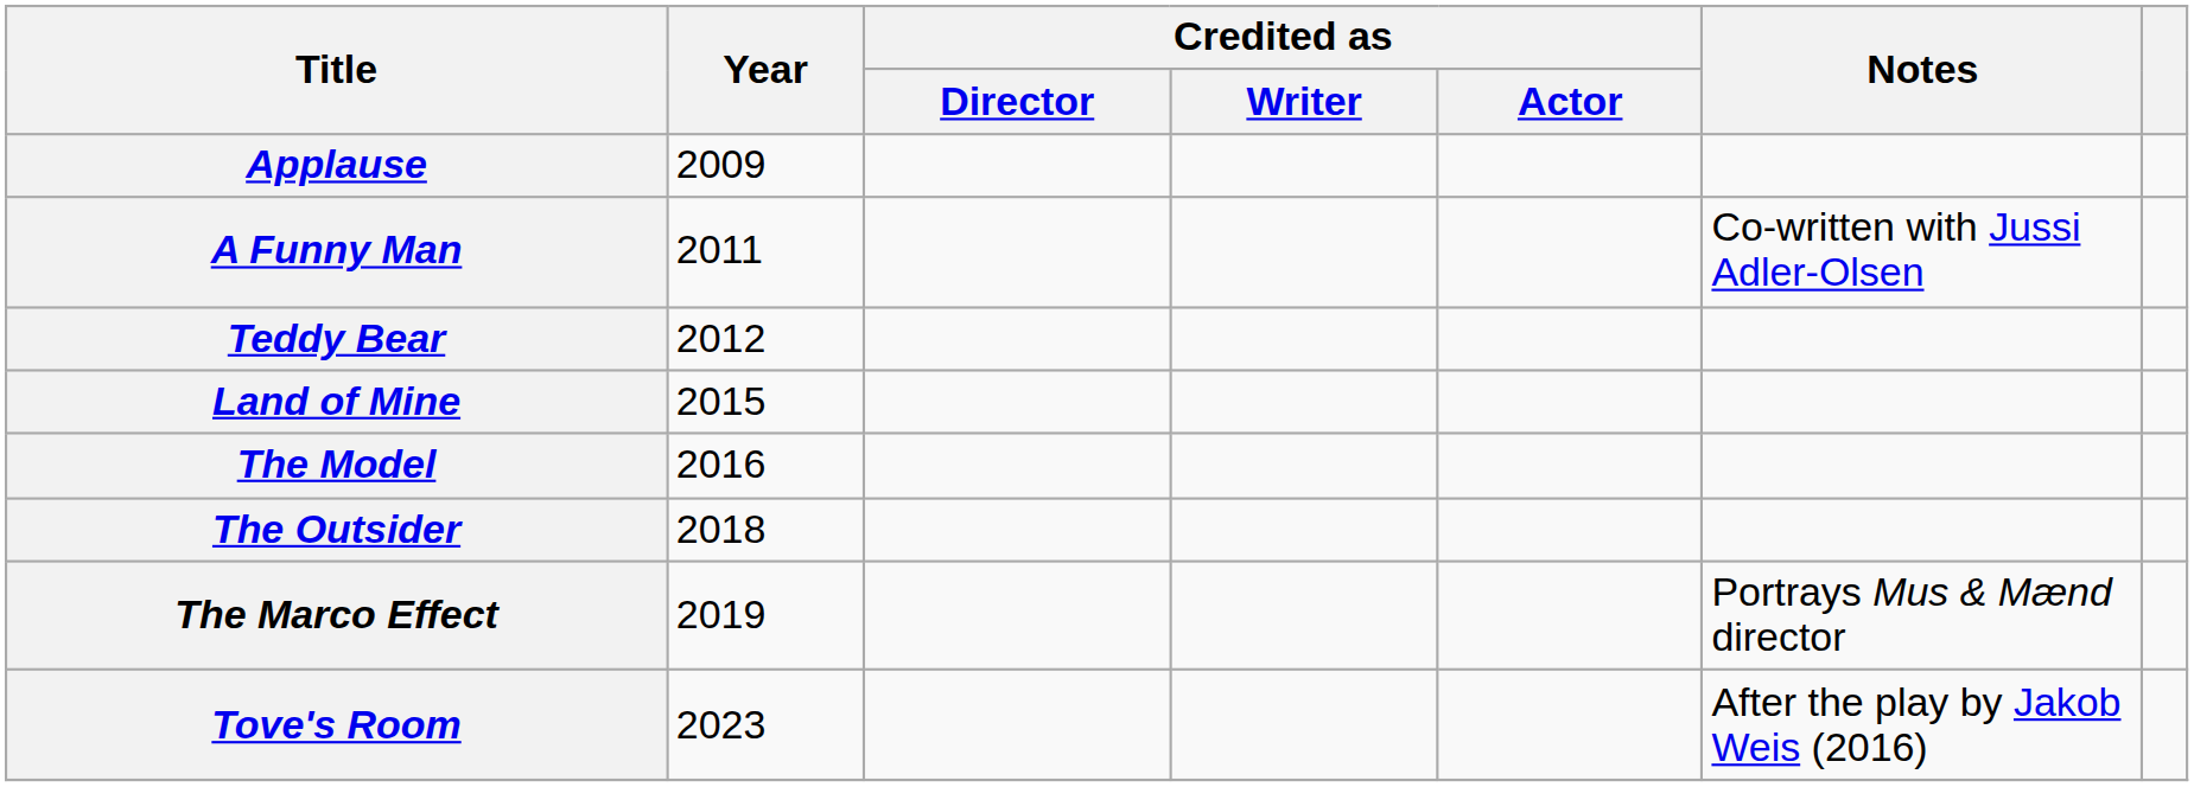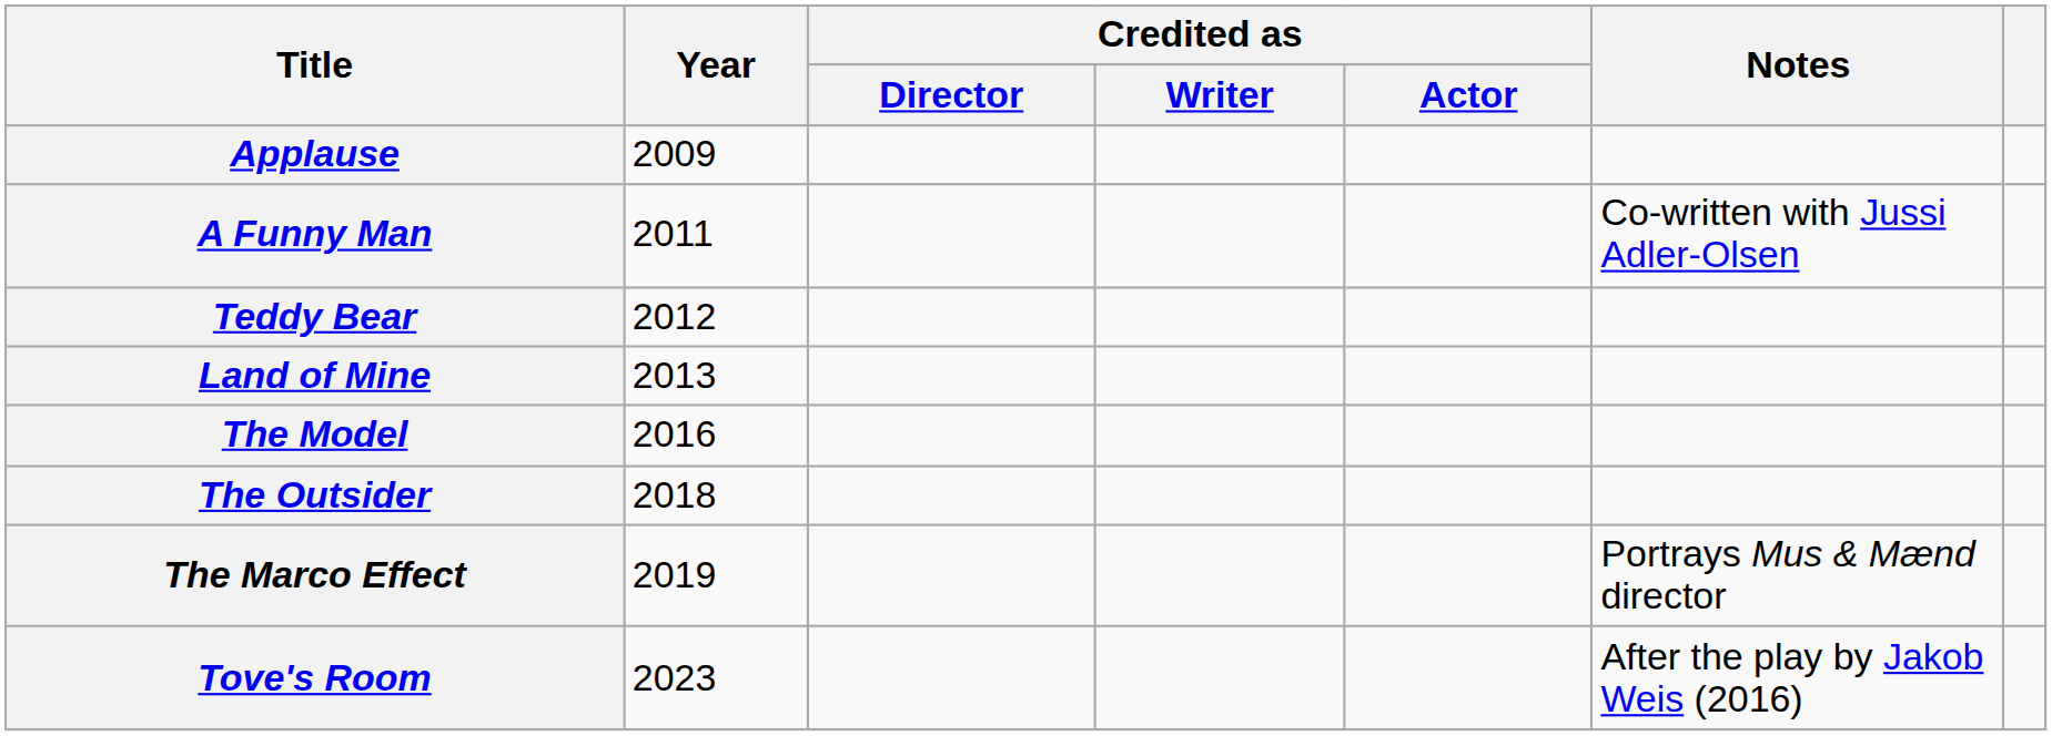Land of Mine | Year: 2015 -> 2013
